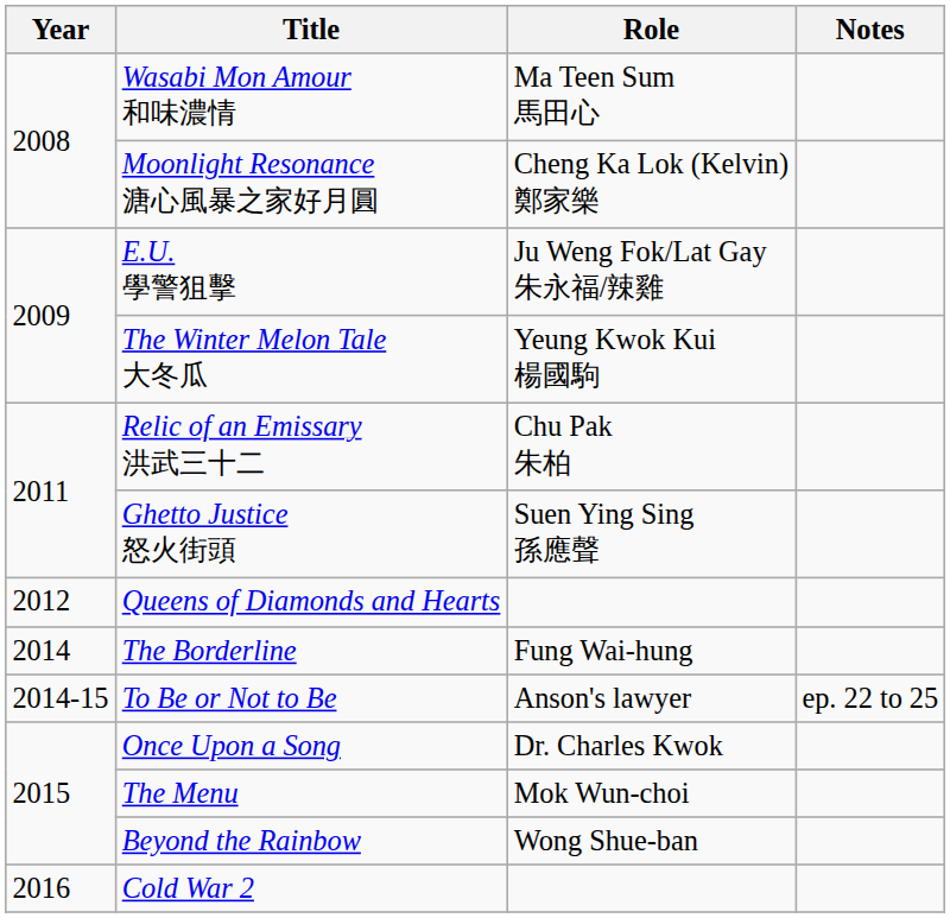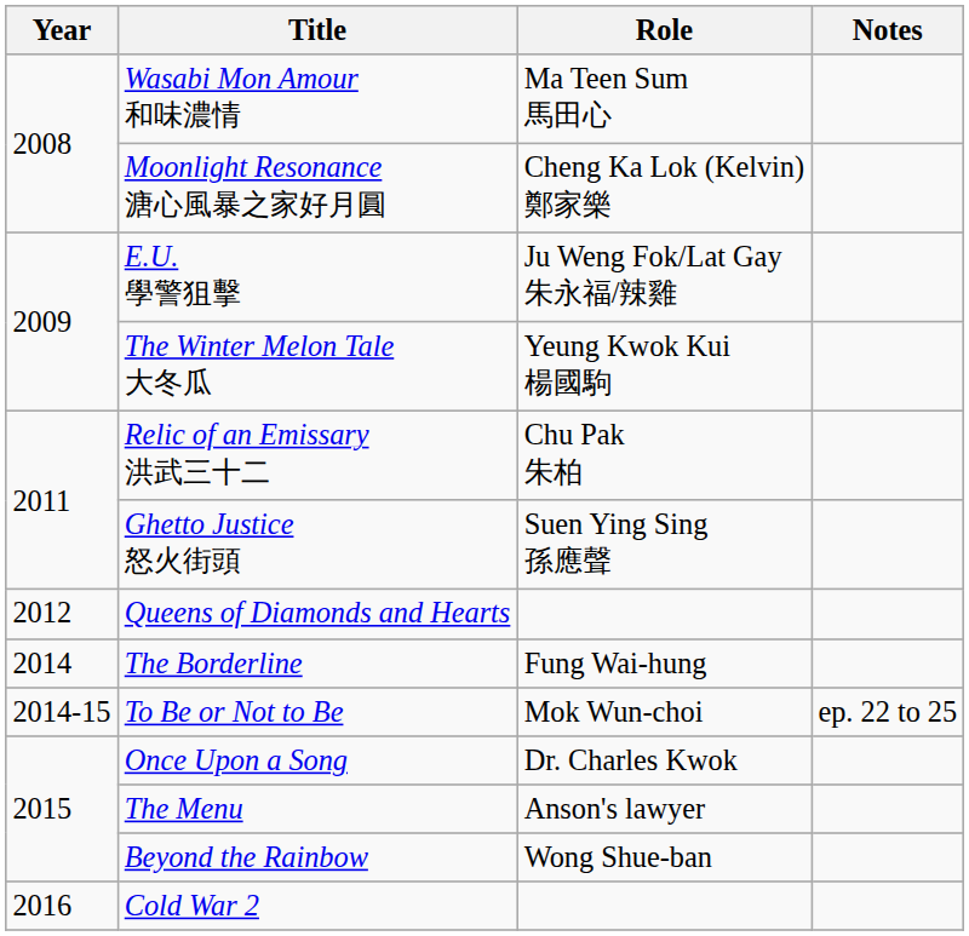To Be or Not to Be | Role: Anson's lawyer -> Mok Wun-choi
The Menu | Role: Mok Wun-choi -> Anson's lawyer
